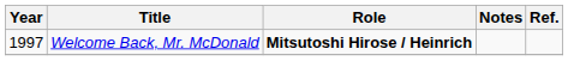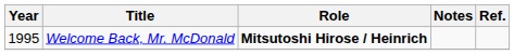Welcome Back, Mr. McDonald | Year: 1997 -> 1995
